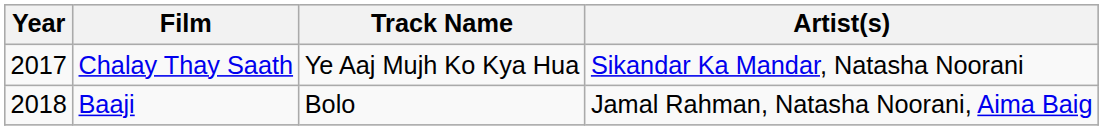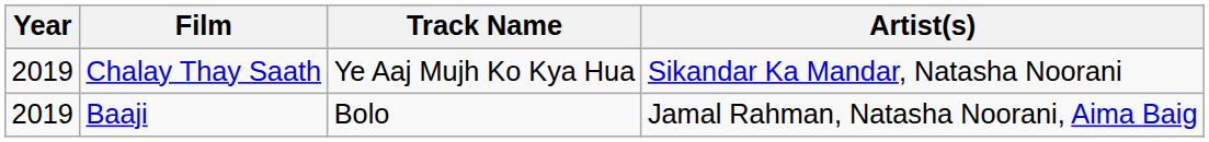Chalay Thay Saath | Year: 2017 -> 2019
Baaji | Year: 2018 -> 2019
